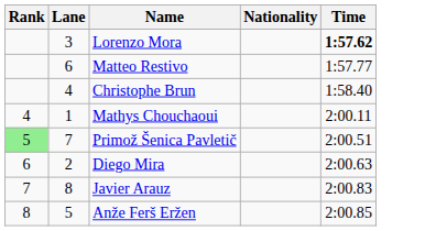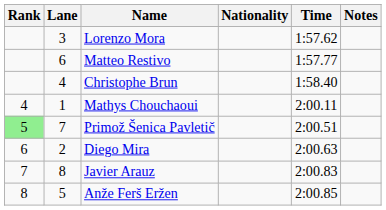+ column: Notes
Lorenzo Mora | Time: bold -> normal
